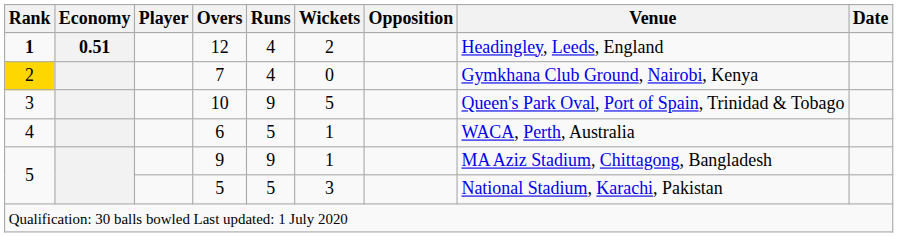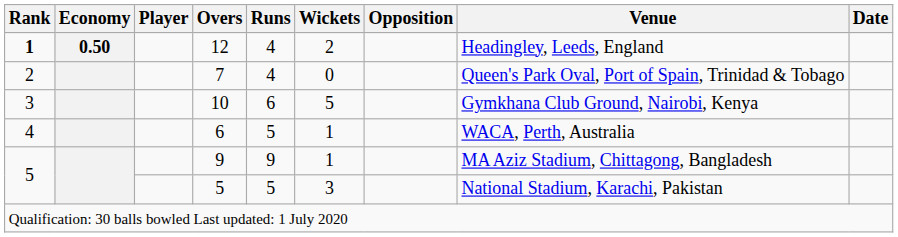12 | Economy: 0.51 -> 0.50
7 | Rank: gold background -> no background
7 | Venue: Gymkhana Club Ground, Nairobi, Kenya -> Queen's Park Oval, Port of Spain, Trinidad & Tobago
10 | Runs: 9 -> 6
10 | Venue: Queen's Park Oval, Port of Spain, Trinidad & Tobago -> Gymkhana Club Ground, Nairobi, Kenya
